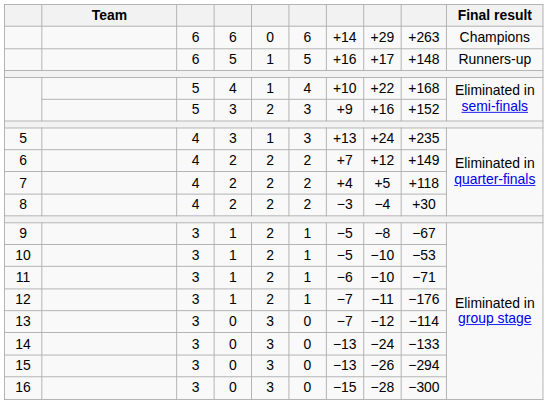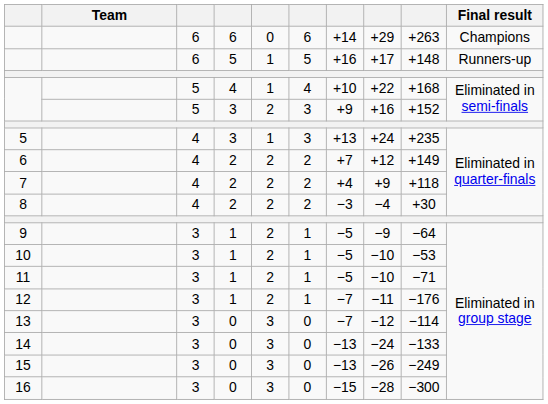7 | column 8: +5 -> +9
9 | column 8: −8 -> −9
9 | column 9: −67 -> −64
11 | column 7: −6 -> −5
15 | column 9: −294 -> −249
